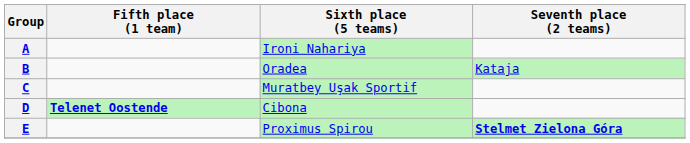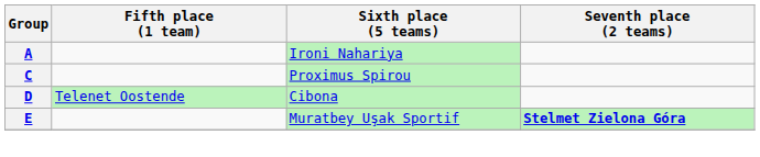- row: B | Oradea | Kataja
C | Sixth place (5 teams): Muratbey Uşak Sportif -> Proximus Spirou
D | Fifth place (1 team): bold -> normal
E | Sixth place (5 teams): Proximus Spirou -> Muratbey Uşak Sportif
